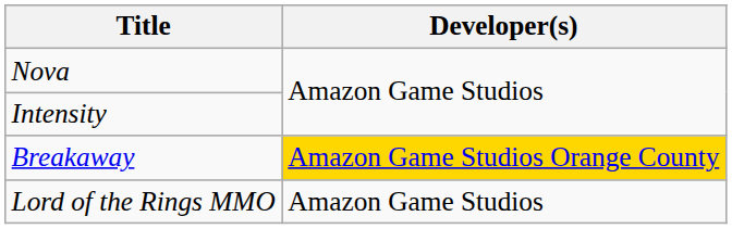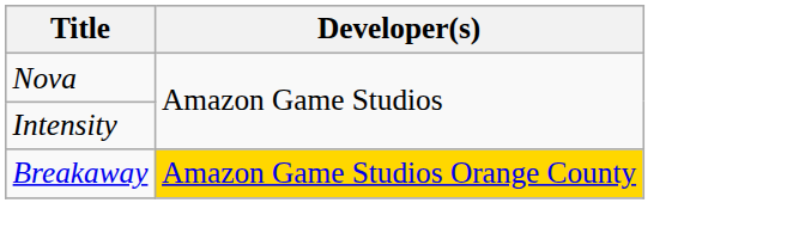- row: Lord of the Rings MMO | Amazon Game Studios
